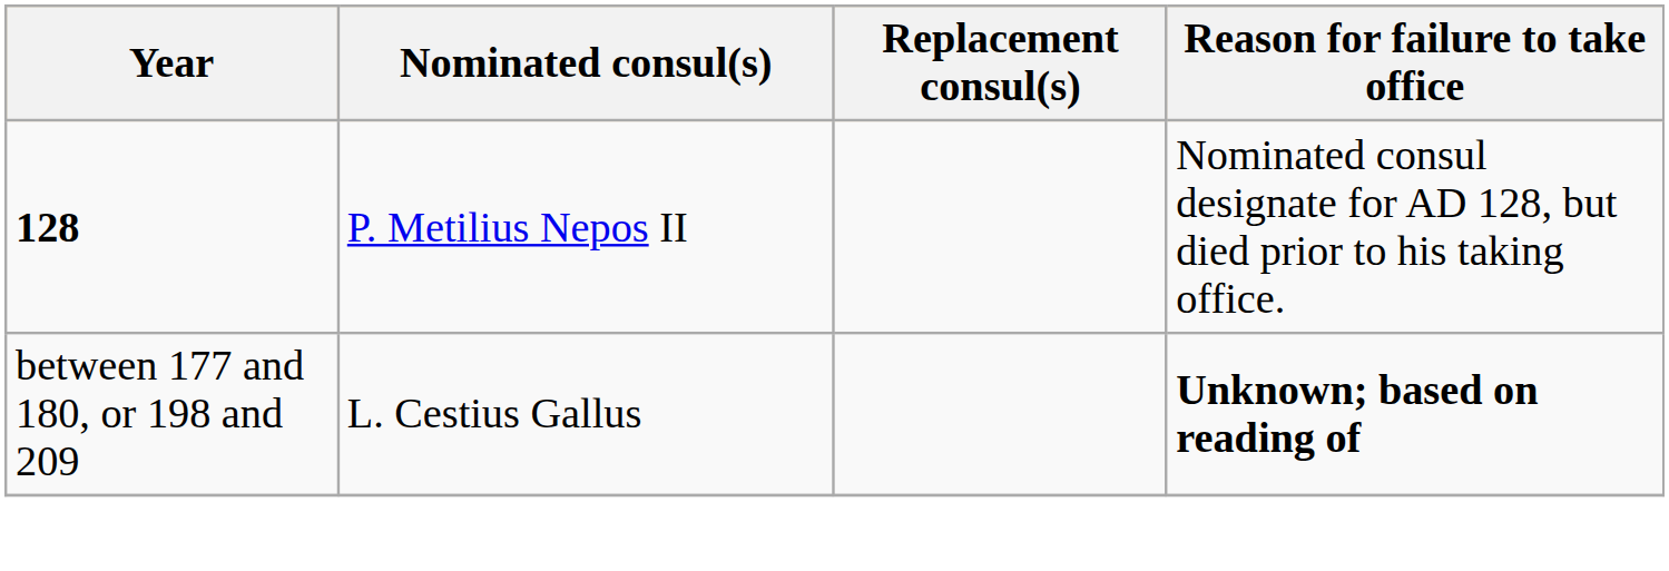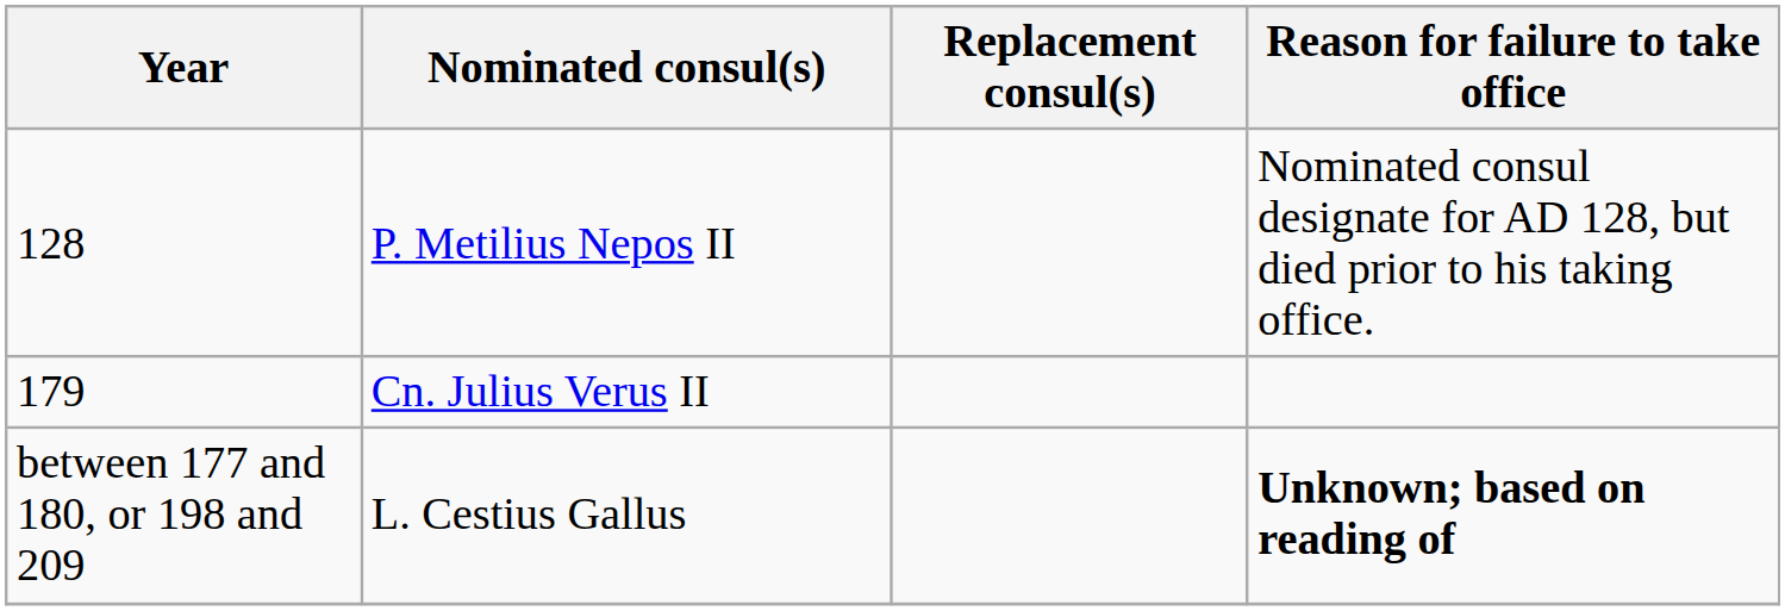P. Metilius Nepos II | Year: bold -> normal
+ row: 179 | Cn. Julius Verus II
